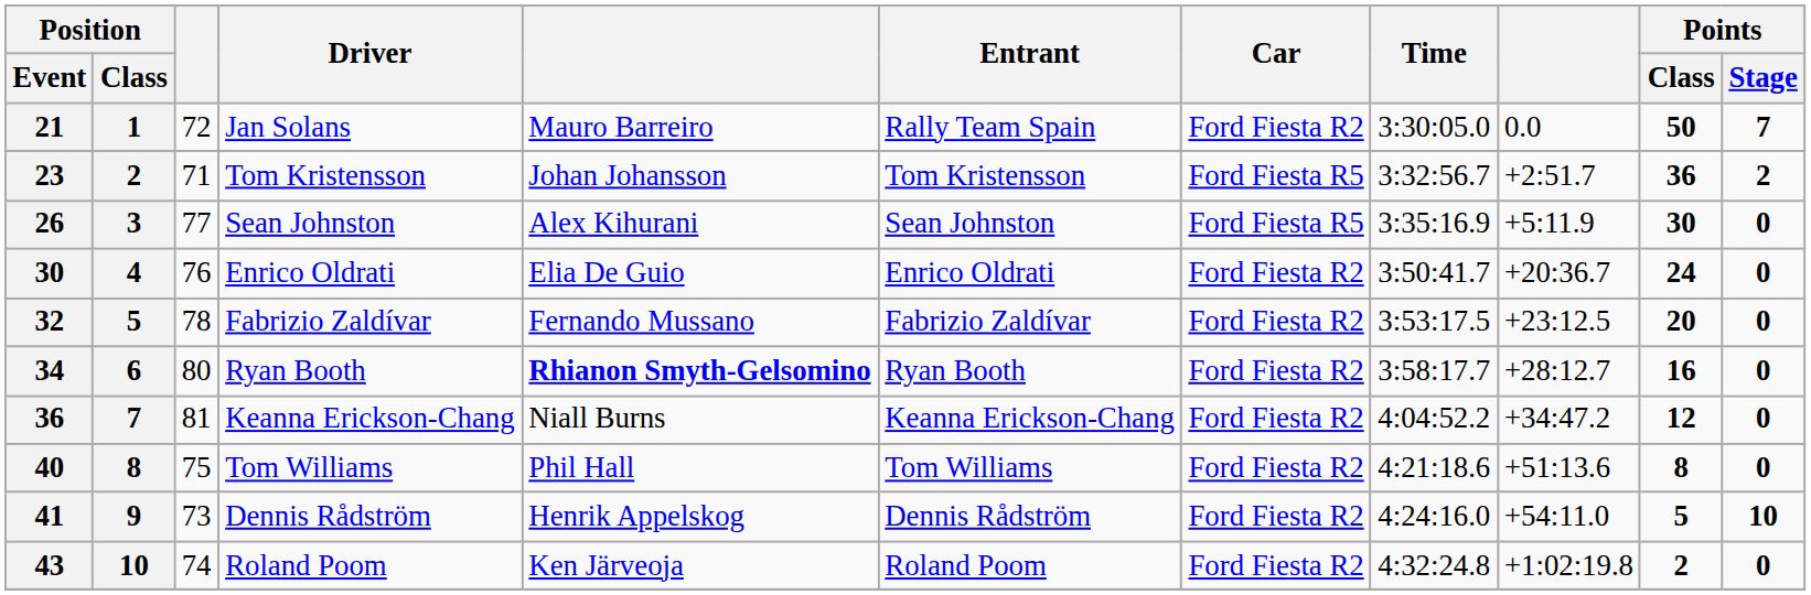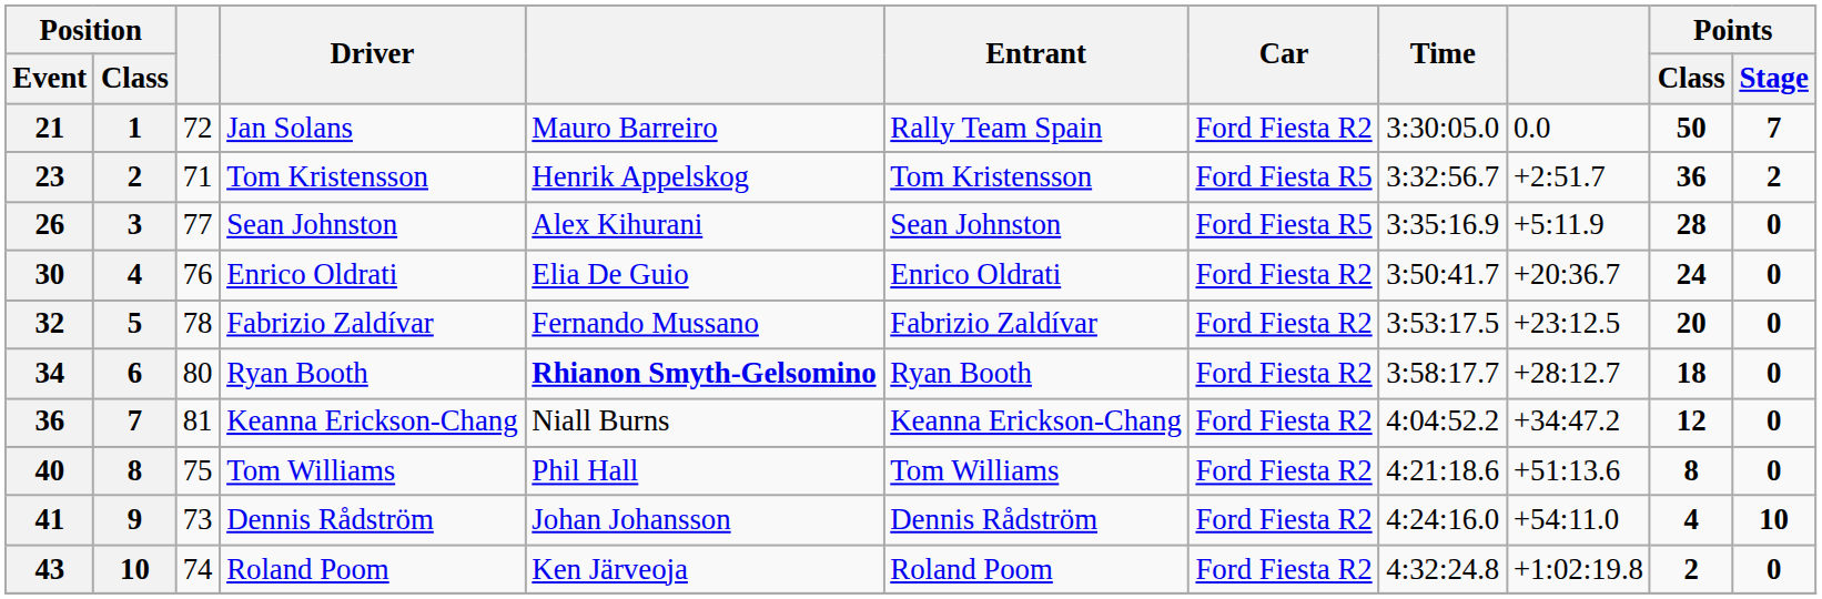23 | column 5: Johan Johansson -> Henrik Appelskog
26 | Points / Class: 30 -> 28
34 | Points / Class: 16 -> 18
41 | column 5: Henrik Appelskog -> Johan Johansson
41 | Points / Class: 5 -> 4
